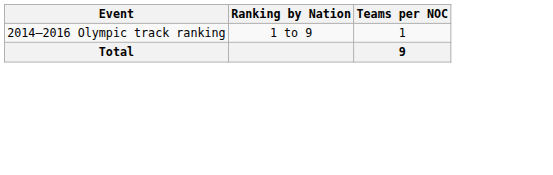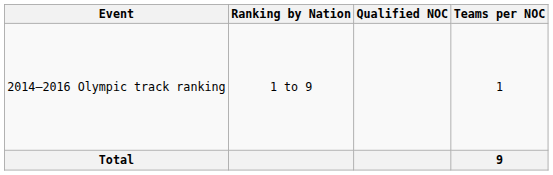+ column: Qualified NOC
